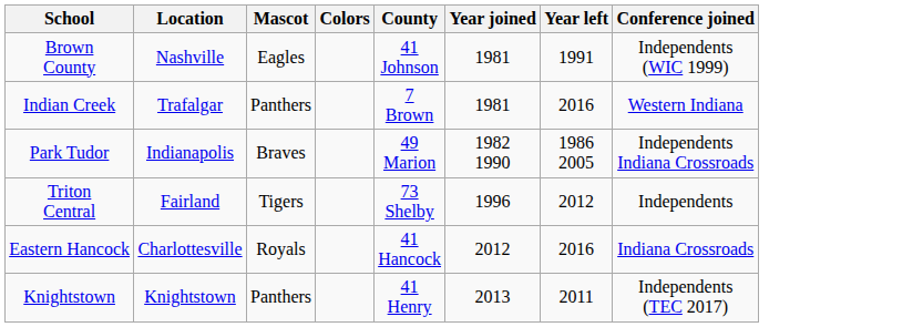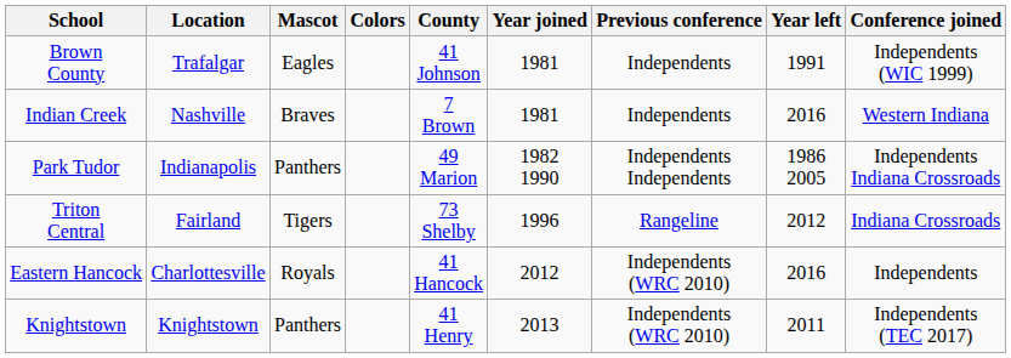+ column: Previous conference | Independents | Independents | Independents Independents | Rangeline | Independents (WRC 2010) | Independents (WRC 2010)
Brown County | Location: Nashville -> Trafalgar
Indian Creek | Location: Trafalgar -> Nashville
Indian Creek | Mascot: Panthers -> Braves
Park Tudor | Mascot: Braves -> Panthers
Triton Central | Conference joined: Independents -> Indiana Crossroads
Eastern Hancock | Conference joined: Indiana Crossroads -> Independents
